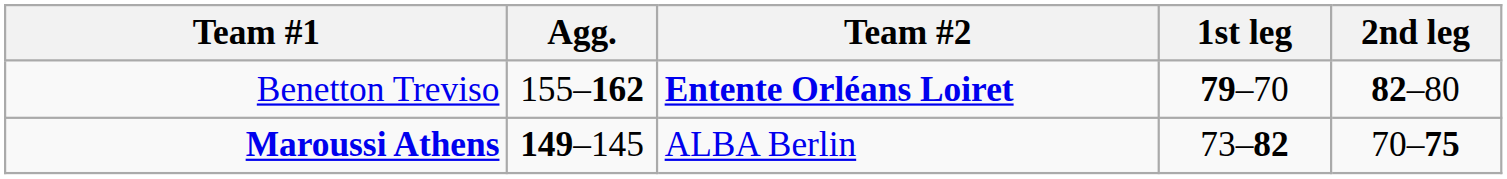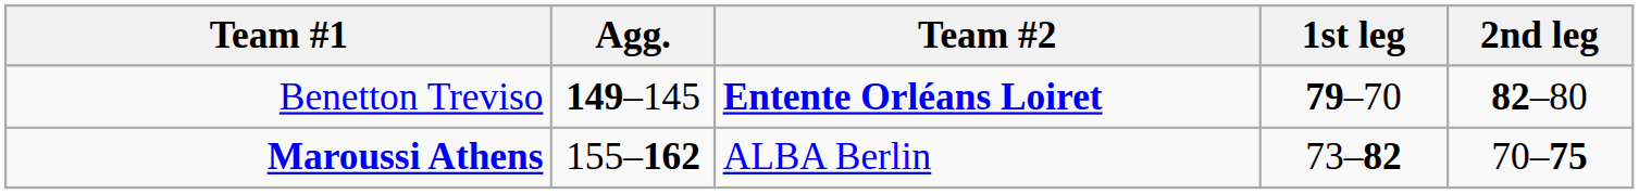Benetton Treviso | Agg.: 155–162 -> 149–145
Maroussi Athens | Agg.: 149–145 -> 155–162
